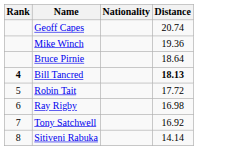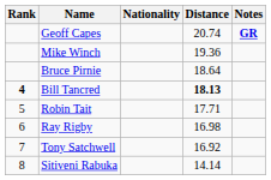+ column: Notes | GR
Robin Tait | Distance: 17.72 -> 17.71
